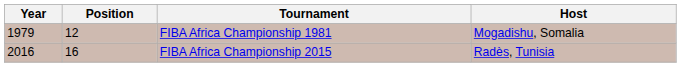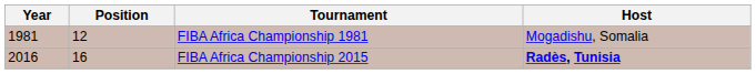FIBA Africa Championship 1981 | Year: 1979 -> 1981
FIBA Africa Championship 2015 | Host: normal -> bold
